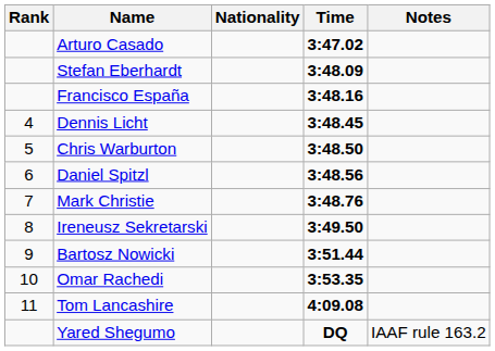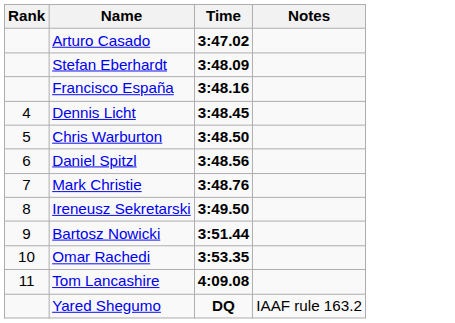- column: Nationality
